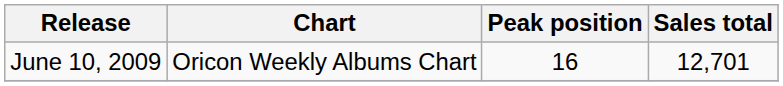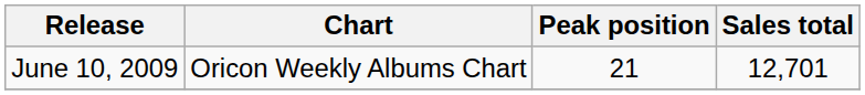June 10, 2009 | Peak position: 16 -> 21
